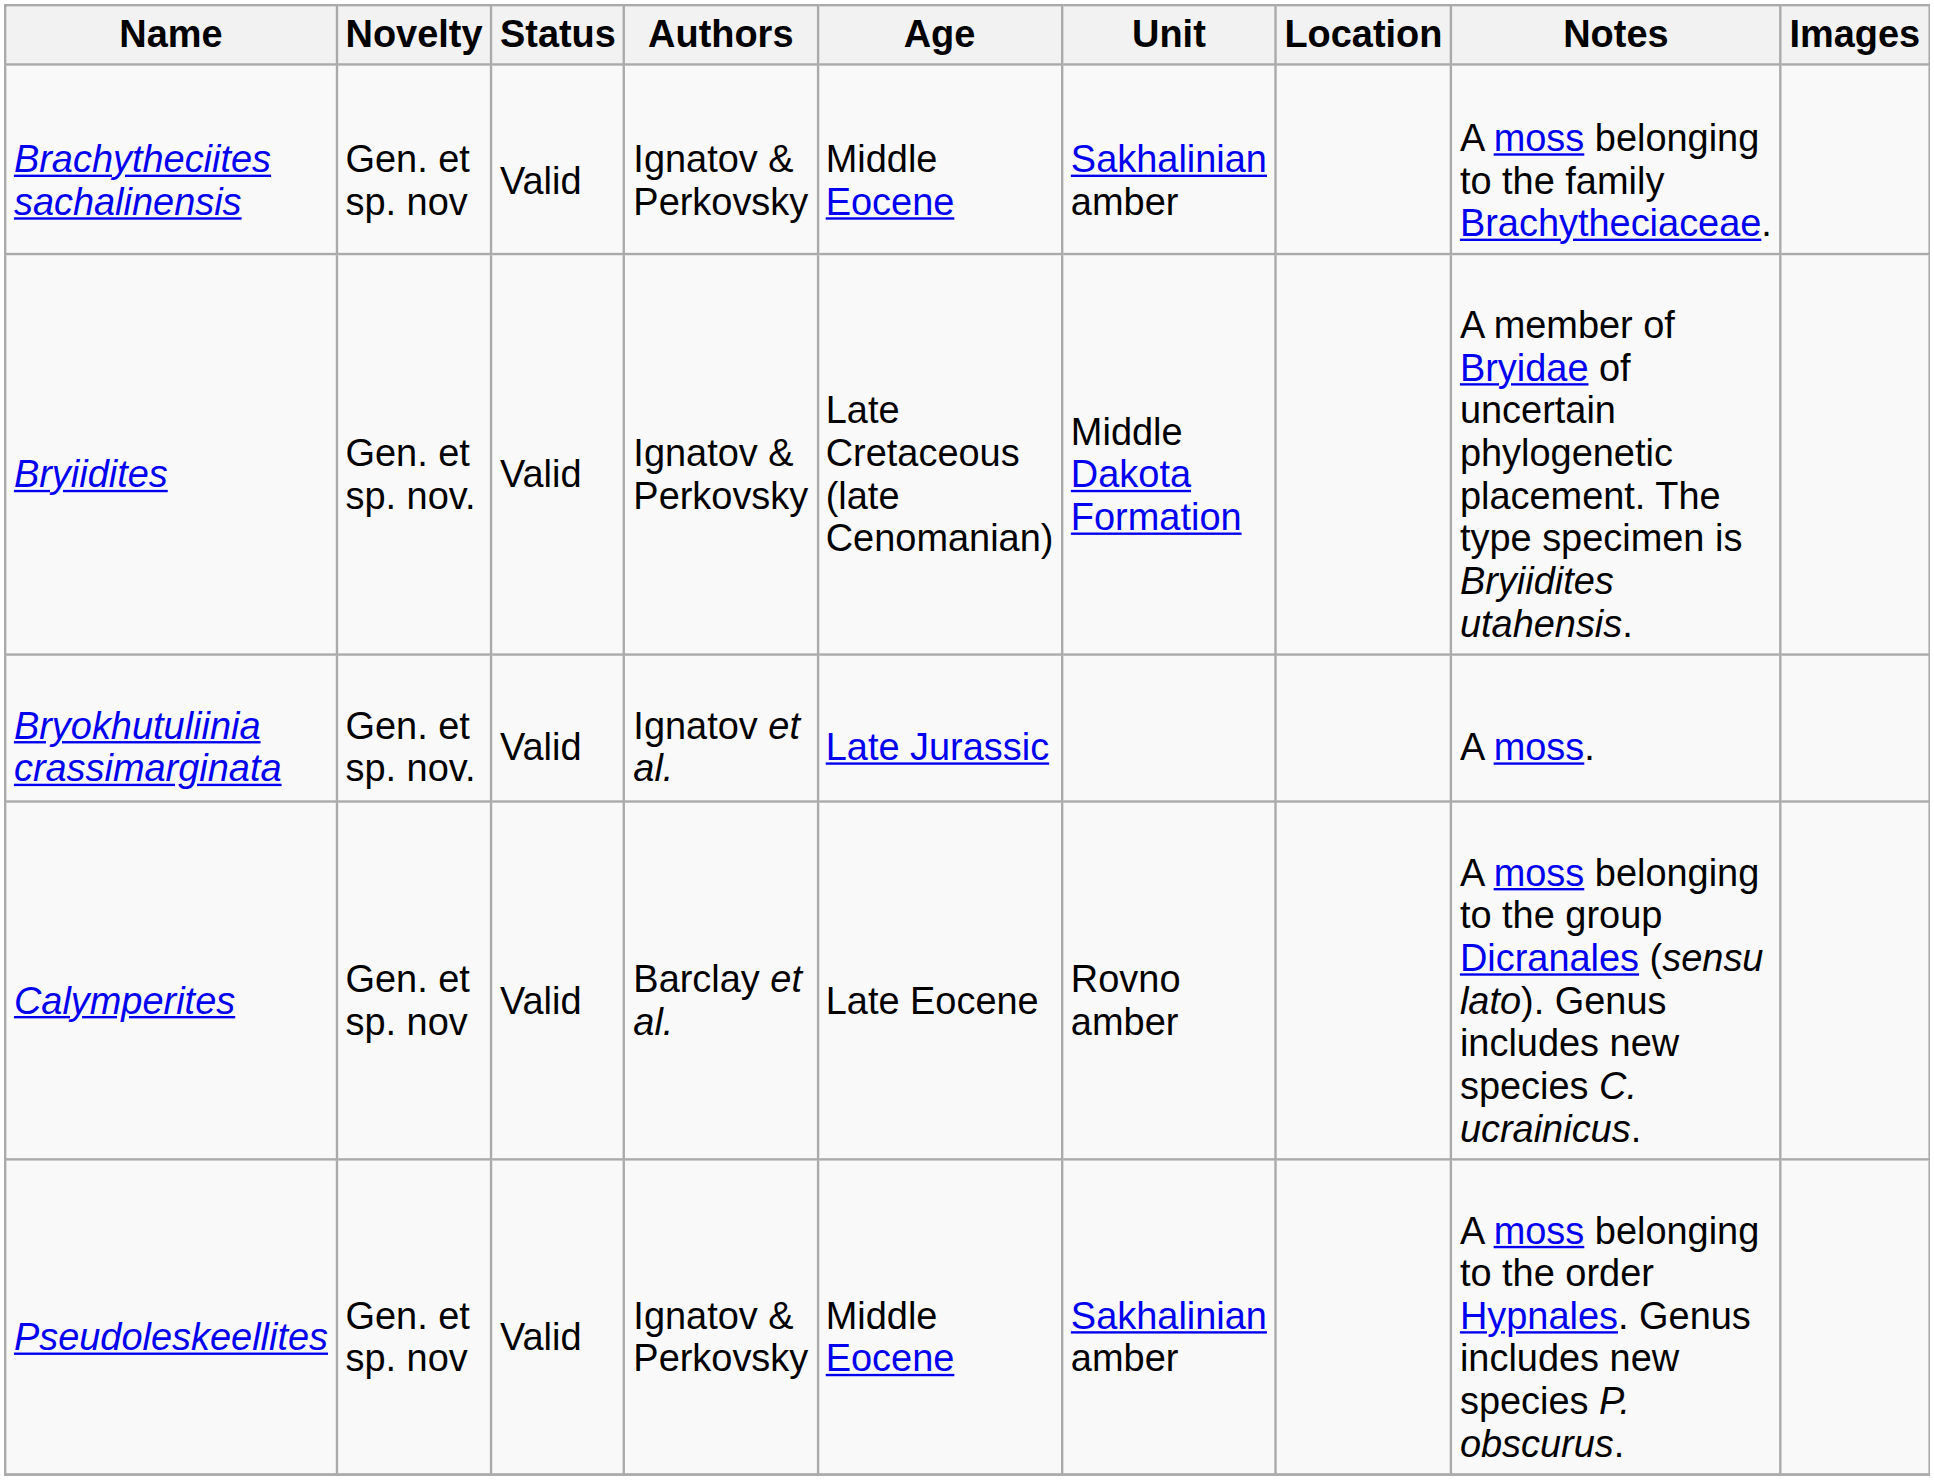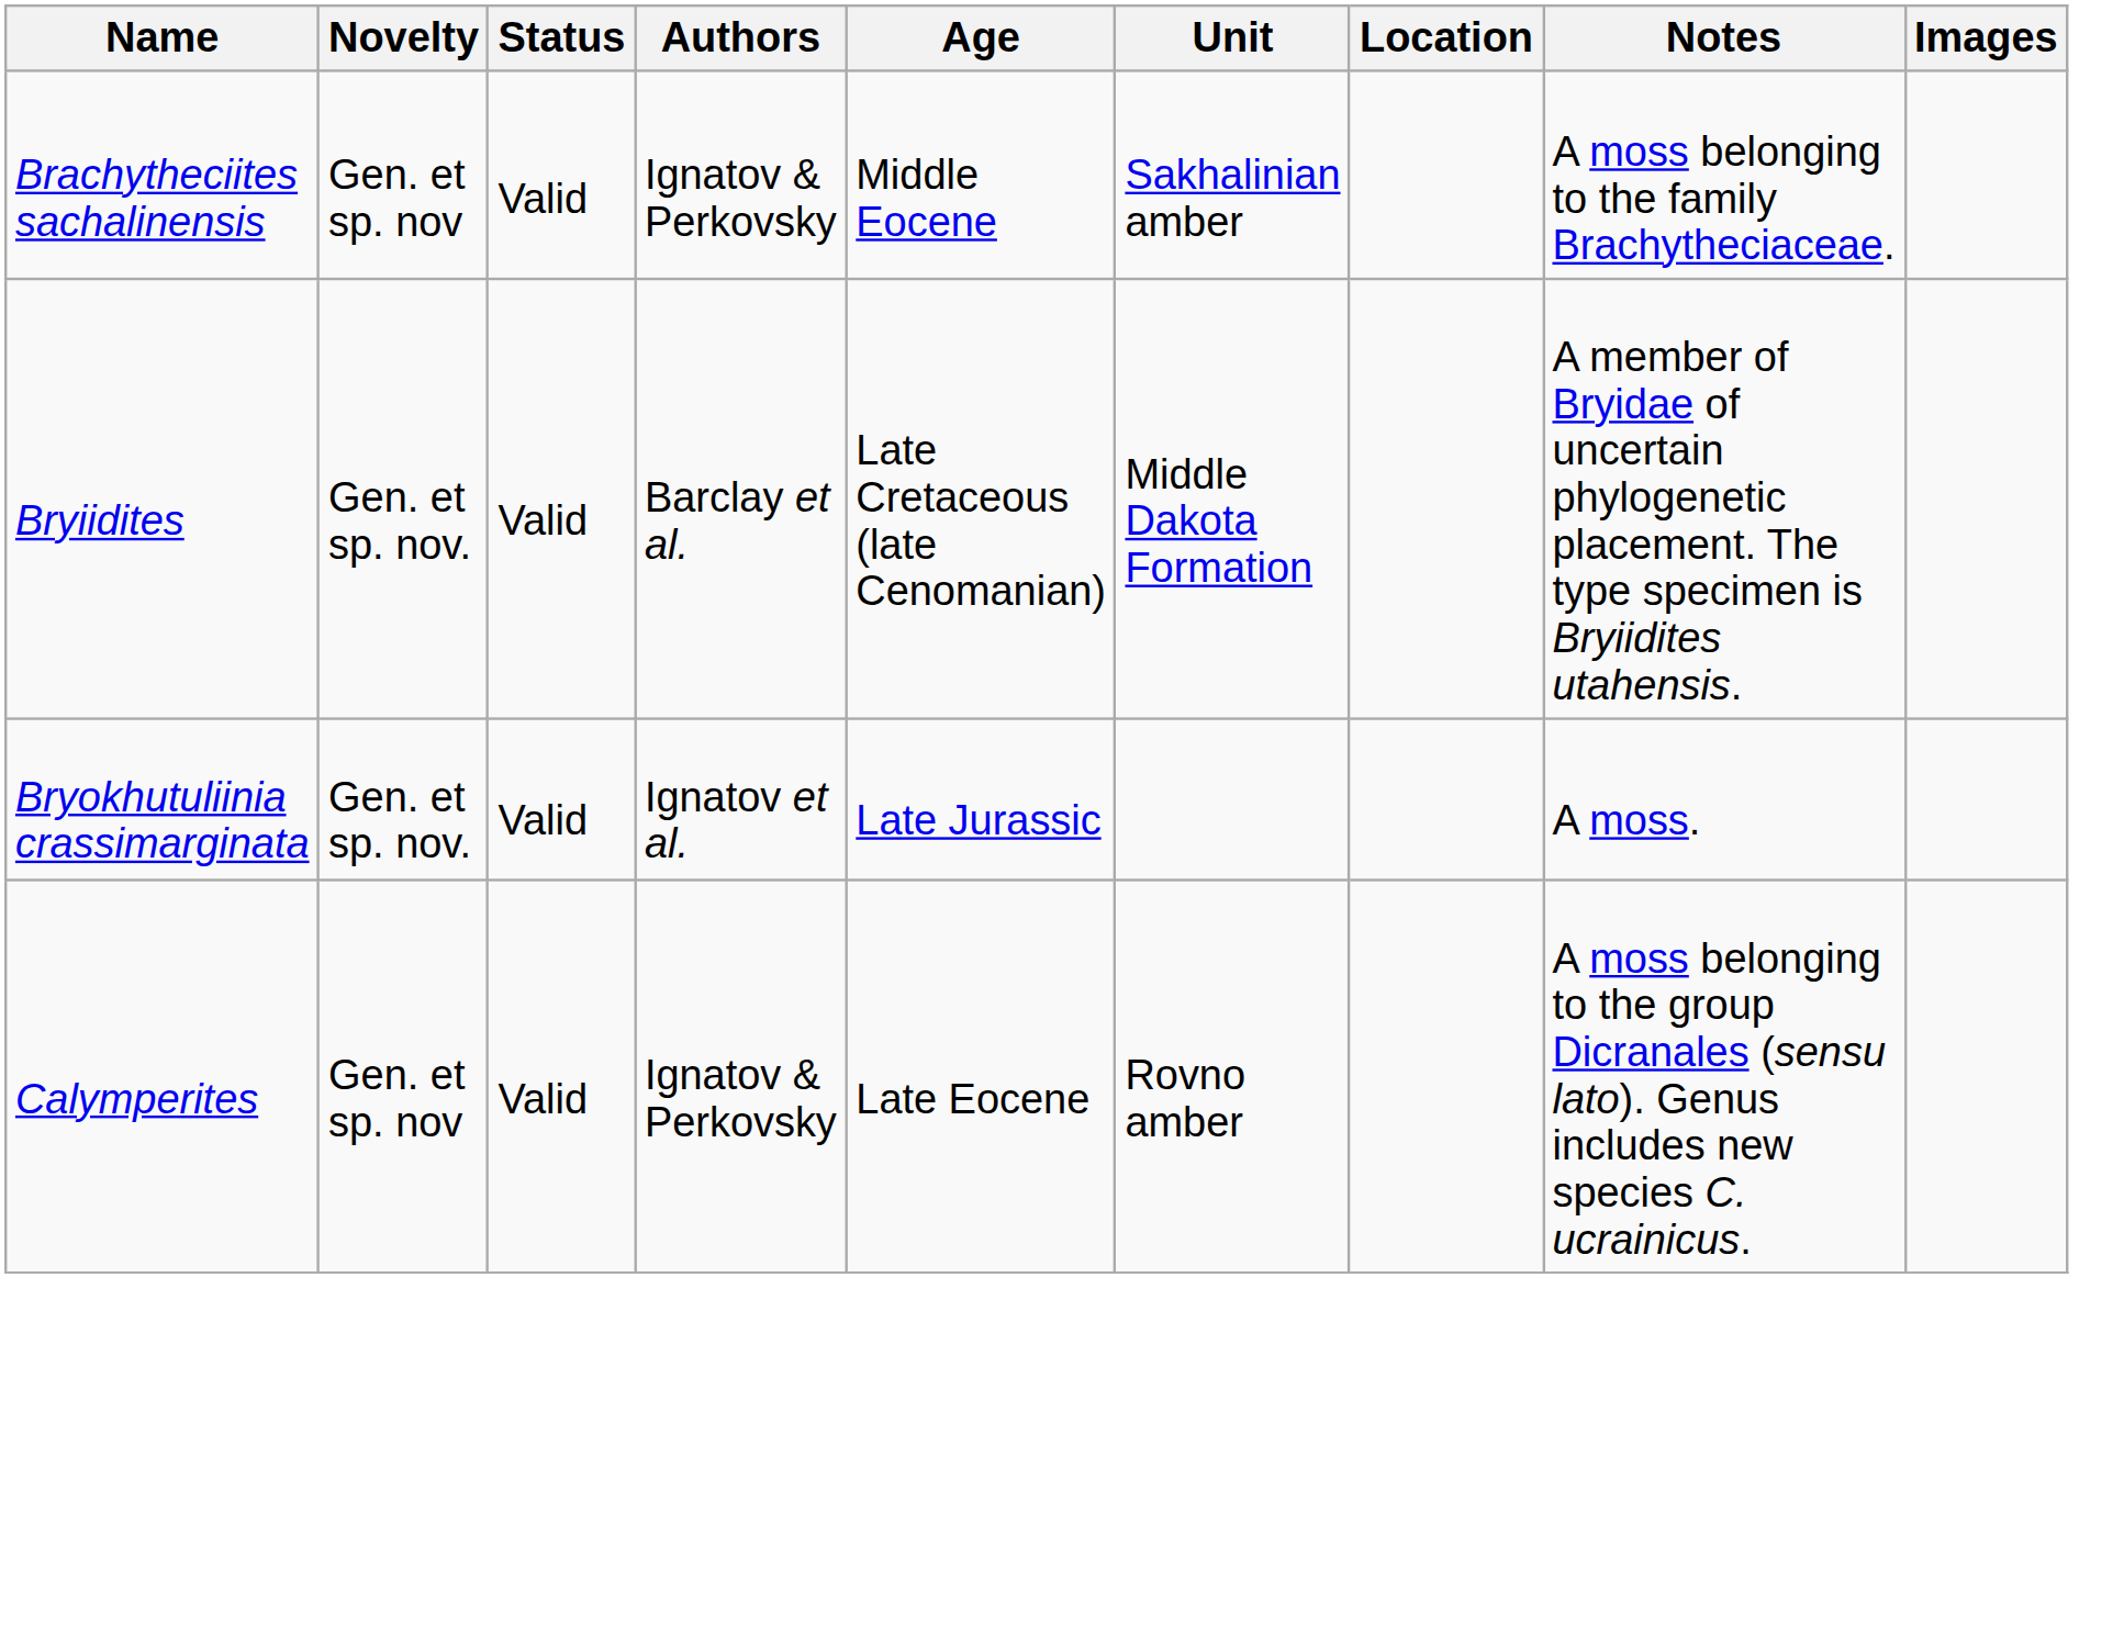Bryiidites | Authors: Ignatov & Perkovsky -> Barclay et al.
Calymperites | Authors: Barclay et al. -> Ignatov & Perkovsky
- row: Pseudoleskeellites | Gen. et sp. nov | Valid | Ignatov & Perkovsky | Middle Eocene | Sakhalinian amber | A moss belonging to the order Hypnales. Genus includes new species P. obscurus.
